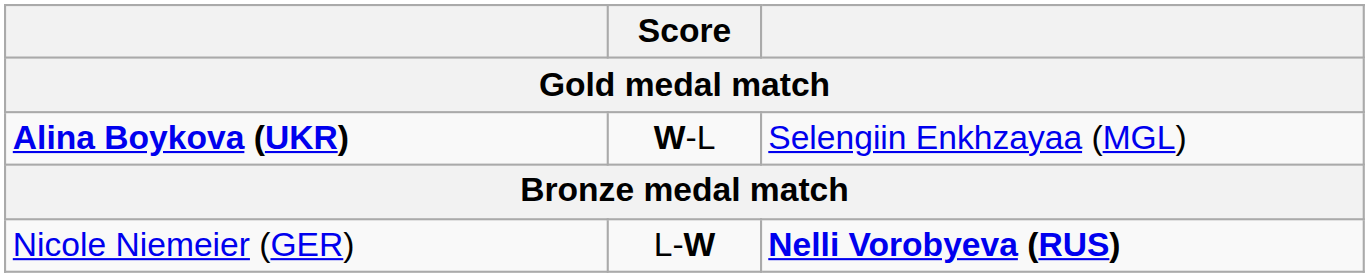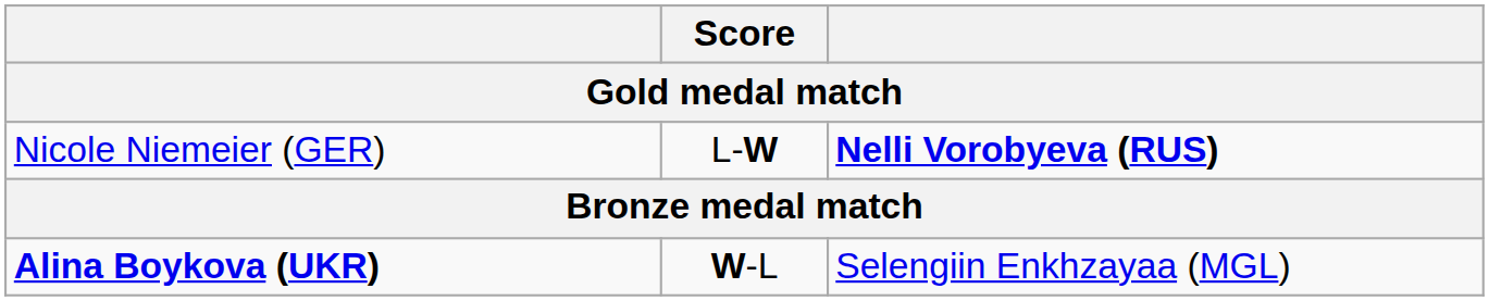rows swapped: Alina Boykova (UKR) <-> Nicole Niemeier (GER)
